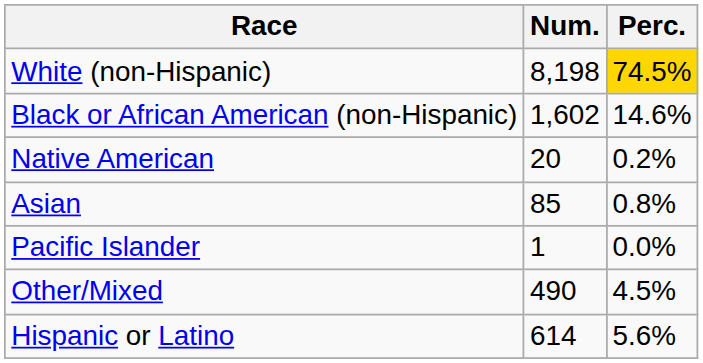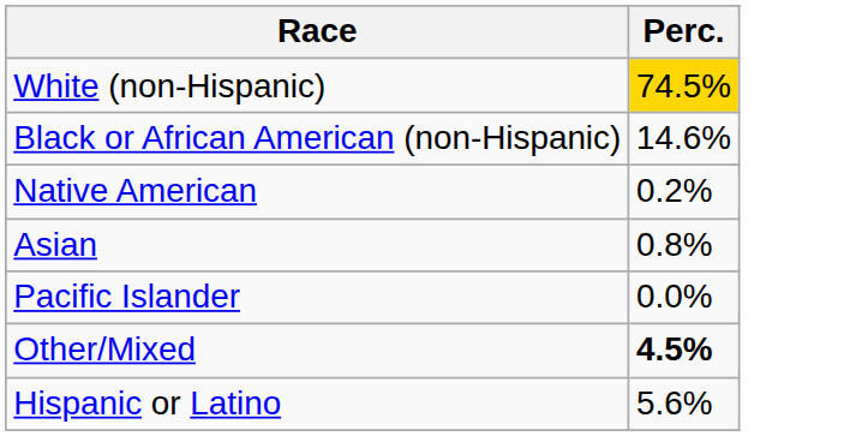- column: Num. | 8,198 | 1,602 | 20 | 85 | 1 | 490 | 614
Other/Mixed | Perc.: normal -> bold
